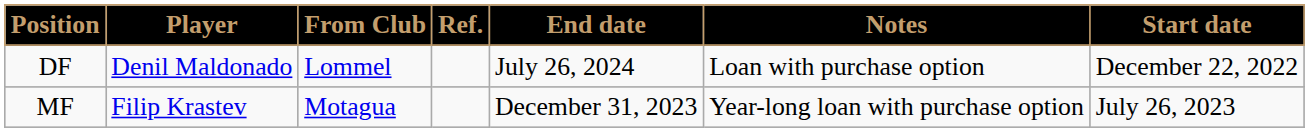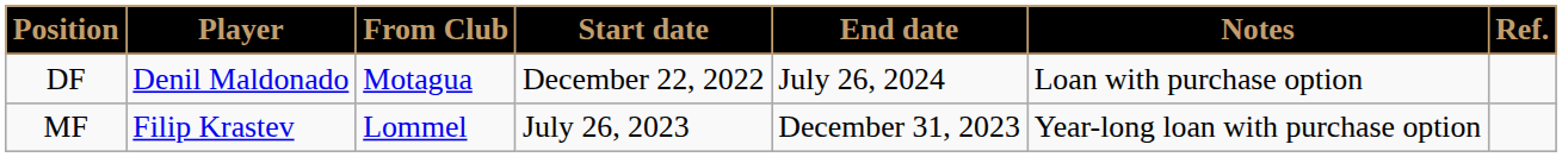columns swapped: Start date <-> Ref.
DF | From Club: Lommel -> Motagua
MF | From Club: Motagua -> Lommel
